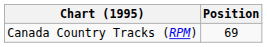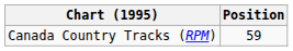Canada Country Tracks (RPM) | Position: 69 -> 59
